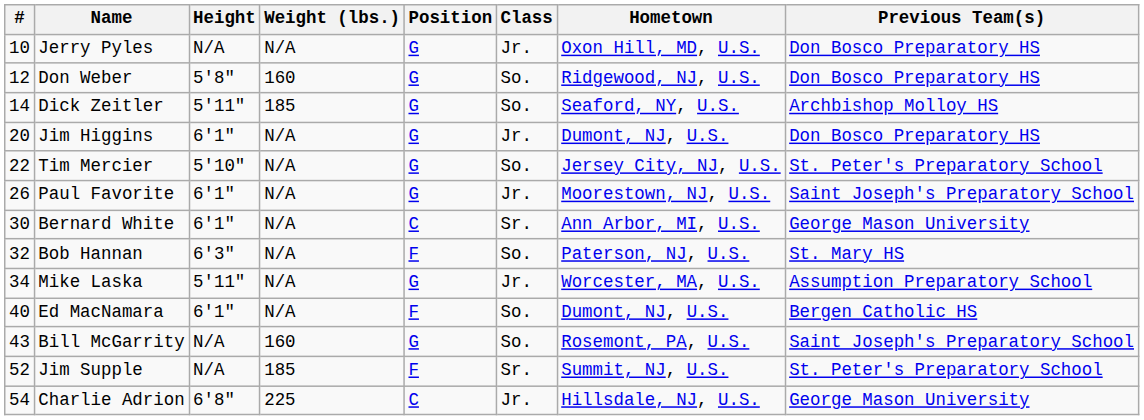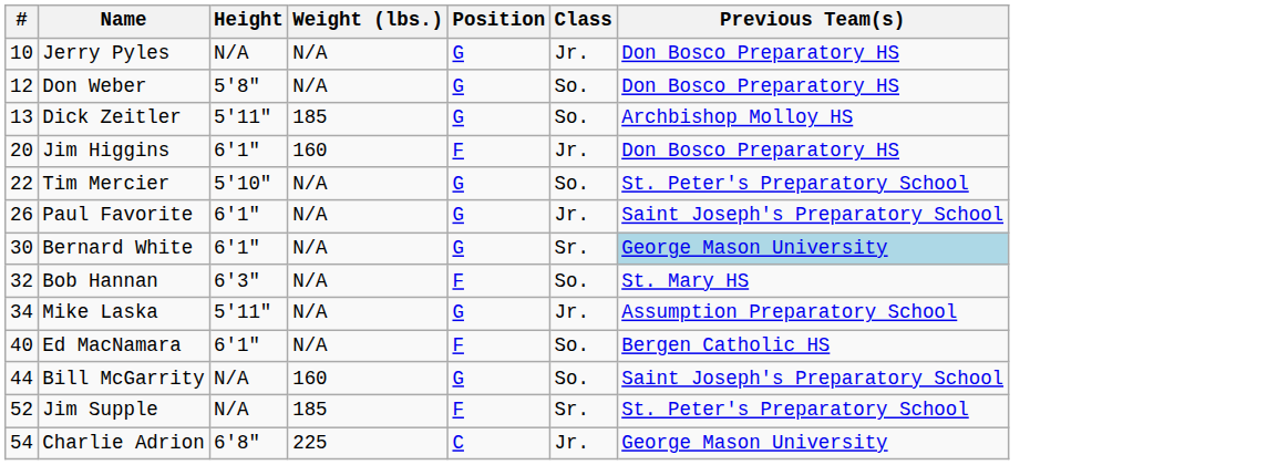- column: Hometown | Oxon Hill, MD, U.S. | Ridgewood, NJ, U.S. | Seaford, NY, U.S. | Dumont, NJ, U.S. | Jersey City, NJ, U.S. | Moorestown, NJ, U.S. | Ann Arbor, MI, U.S. | Paterson, NJ, U.S. | Worcester, MA, U.S. | Dumont, NJ, U.S. | Rosemont, PA, U.S. | Summit, NJ, U.S. | Hillsdale, NJ, U.S.
Don Weber | Weight (lbs.): 160 -> N/A
Dick Zeitler | #: 14 -> 13
Jim Higgins | Weight (lbs.): N/A -> 160
Jim Higgins | Position: G -> F
Bernard White | Position: C -> G
Bernard White | Previous Team(s): no background -> lightblue background
Bill McGarrity | #: 43 -> 44
